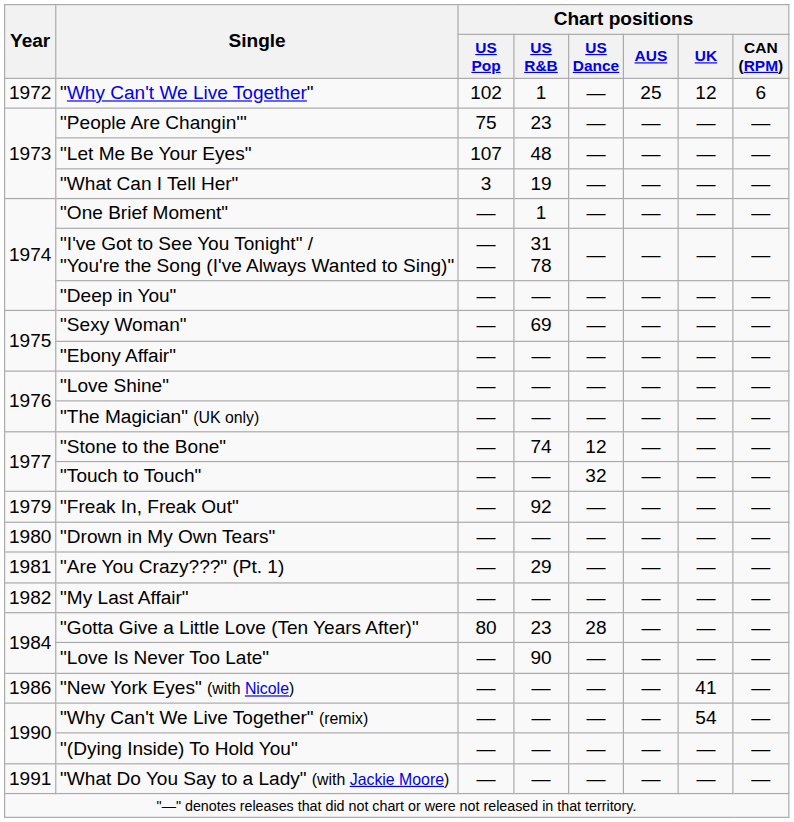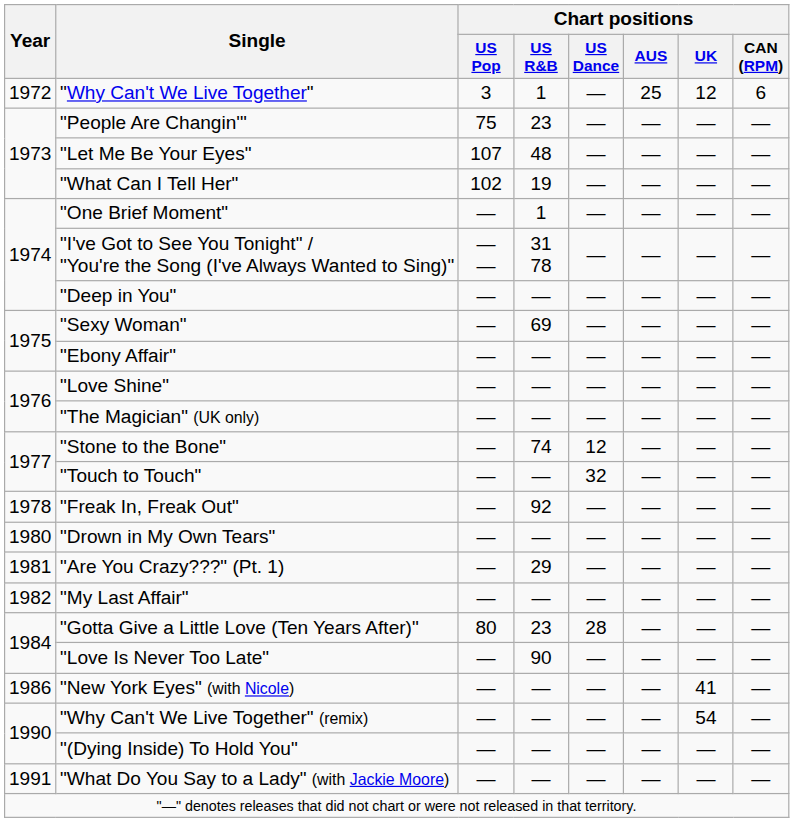"Why Can't We Live Together" | Chart positions / US Pop: 102 -> 3
"What Can I Tell Her" | Chart positions / US Pop: 3 -> 102
"Freak In, Freak Out" | Year: 1979 -> 1978
